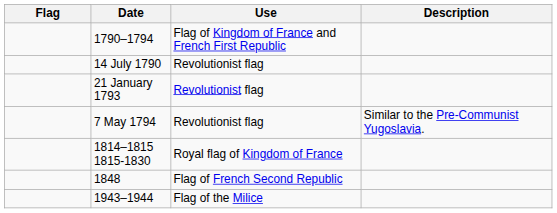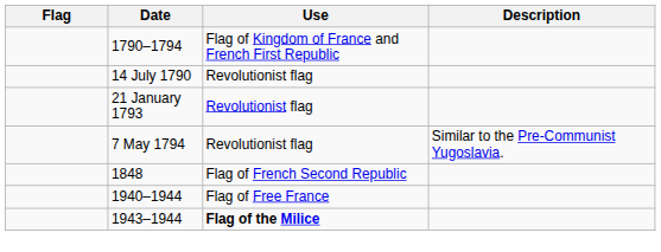- row: 1814–1815 1815-1830 | Royal flag of Kingdom of France
+ row: 1940–1944 | Flag of Free France
1943–1944 | Use: normal -> bold
